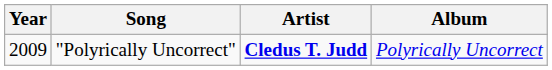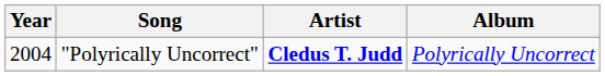"Polyrically Uncorrect" | Year: 2009 -> 2004
